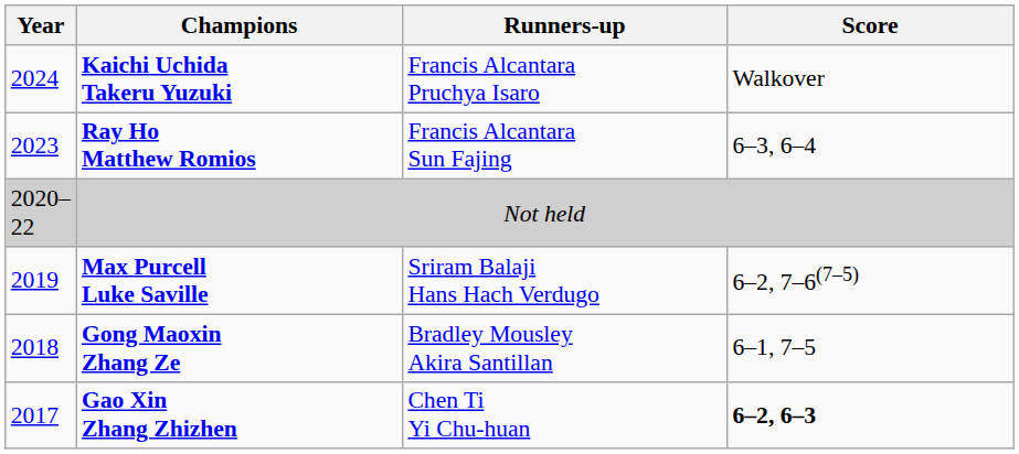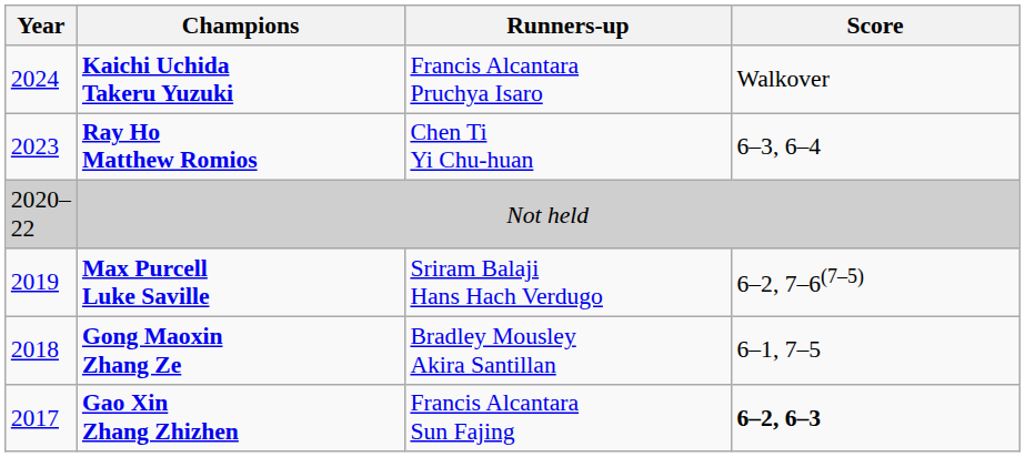Ray Ho Matthew Romios | Runners-up: Francis Alcantara Sun Fajing -> Chen Ti Yi Chu-huan
Gao Xin Zhang Zhizhen | Runners-up: Chen Ti Yi Chu-huan -> Francis Alcantara Sun Fajing
